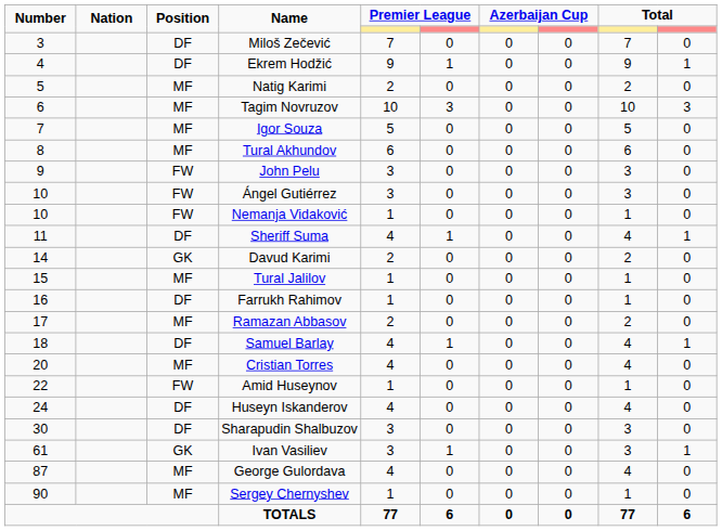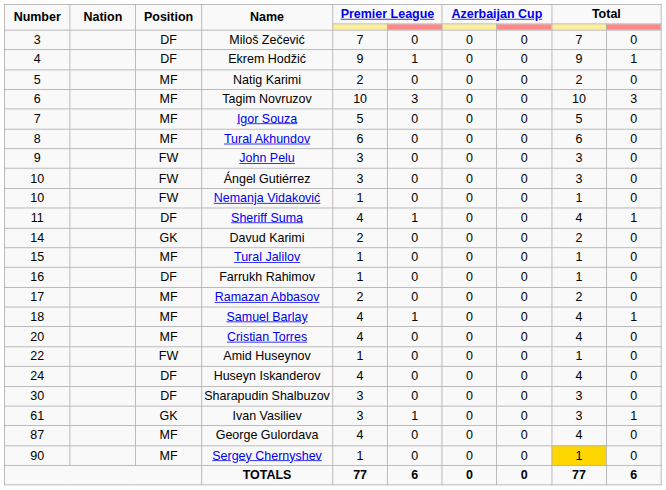Samuel Barlay | Position: DF -> MF
Sergey Chernyshev | column 9: no background -> gold background
